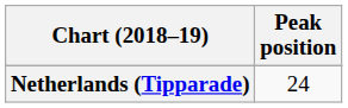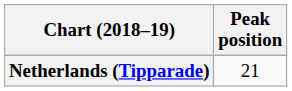Netherlands (Tipparade) | Peak position: 24 -> 21
